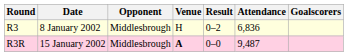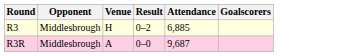- column: Date | 8 January 2002 | 15 January 2002
R3 | Attendance: 6,836 -> 6,885
R3R | Venue: bold -> normal
R3R | Attendance: 9,487 -> 9,687
